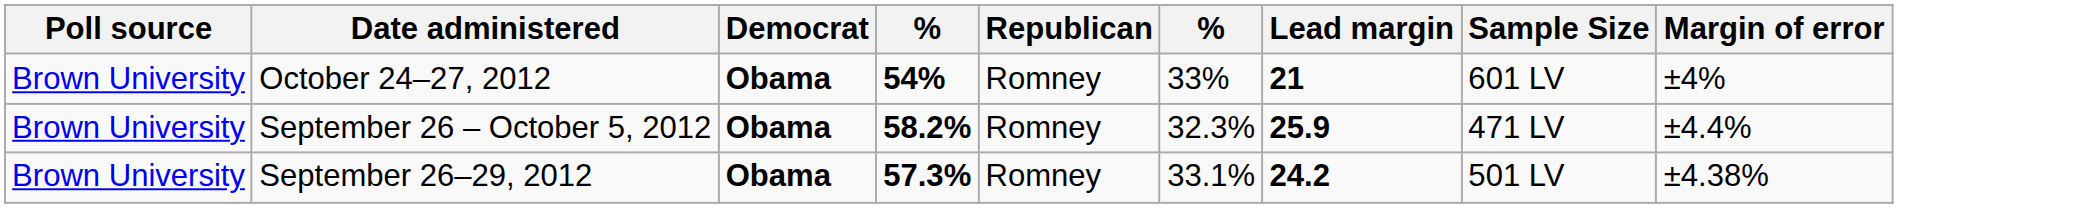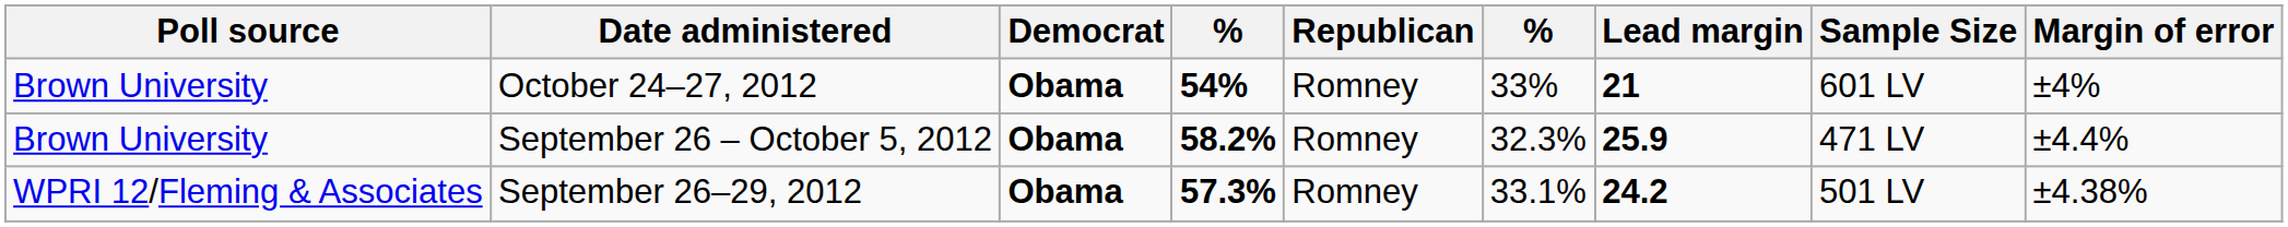September 26–29, 2012 | Poll source: Brown University -> WPRI 12/Fleming & Associates
